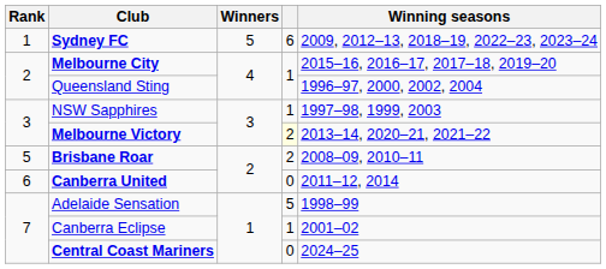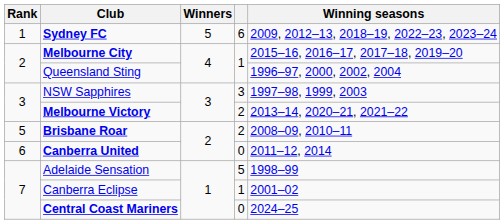NSW Sapphires | column 4: 1 -> 3
Melbourne Victory | column 4: lightyellow background -> no background
